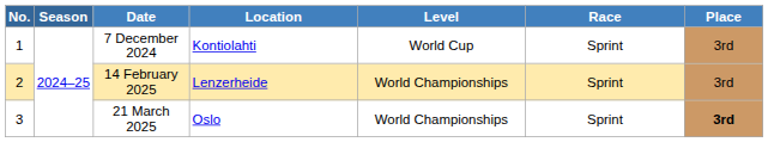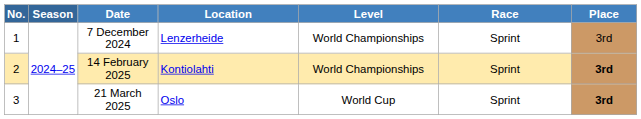7 December 2024 | Location: Kontiolahti -> Lenzerheide
7 December 2024 | Level: World Cup -> World Championships
14 February 2025 | Location: Lenzerheide -> Kontiolahti
14 February 2025 | Place: normal -> bold
21 March 2025 | Level: World Championships -> World Cup
